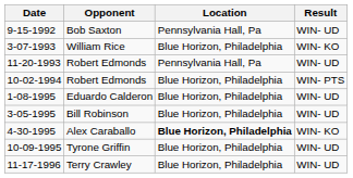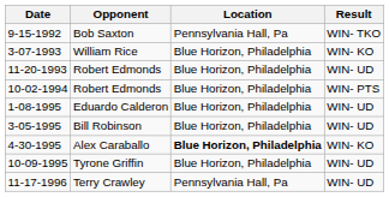9-15-1992 | Result: WIN- UD -> WIN- TKO
11-20-1993 | Location: Pennsylvania Hall, Pa -> Blue Horizon, Philadelphia
11-17-1996 | Location: Blue Horizon, Philadelphia -> Pennsylvania Hall, Pa
